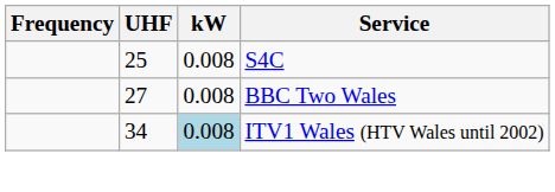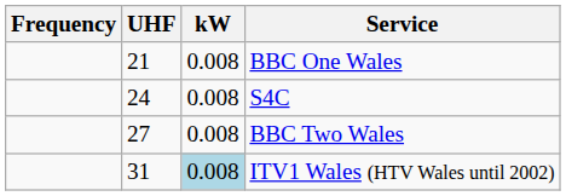+ row: 21 | 0.008 | BBC One Wales
S4C | UHF: 25 -> 24
ITV1 Wales (HTV Wales until 2002) | UHF: 34 -> 31
